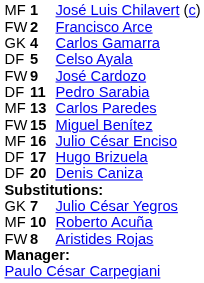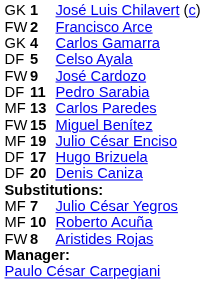José Luis Chilavert (c) | column 1: MF -> GK
Julio César Enciso | column 2: 16 -> 19
Julio César Yegros | column 1: GK -> MF
